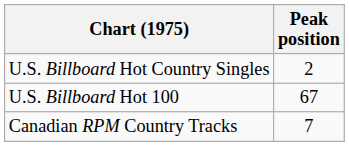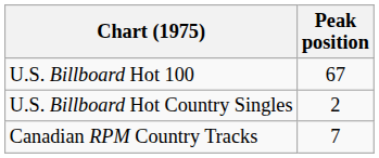rows swapped: U.S. Billboard Hot Country Singles <-> U.S. Billboard Hot 100
